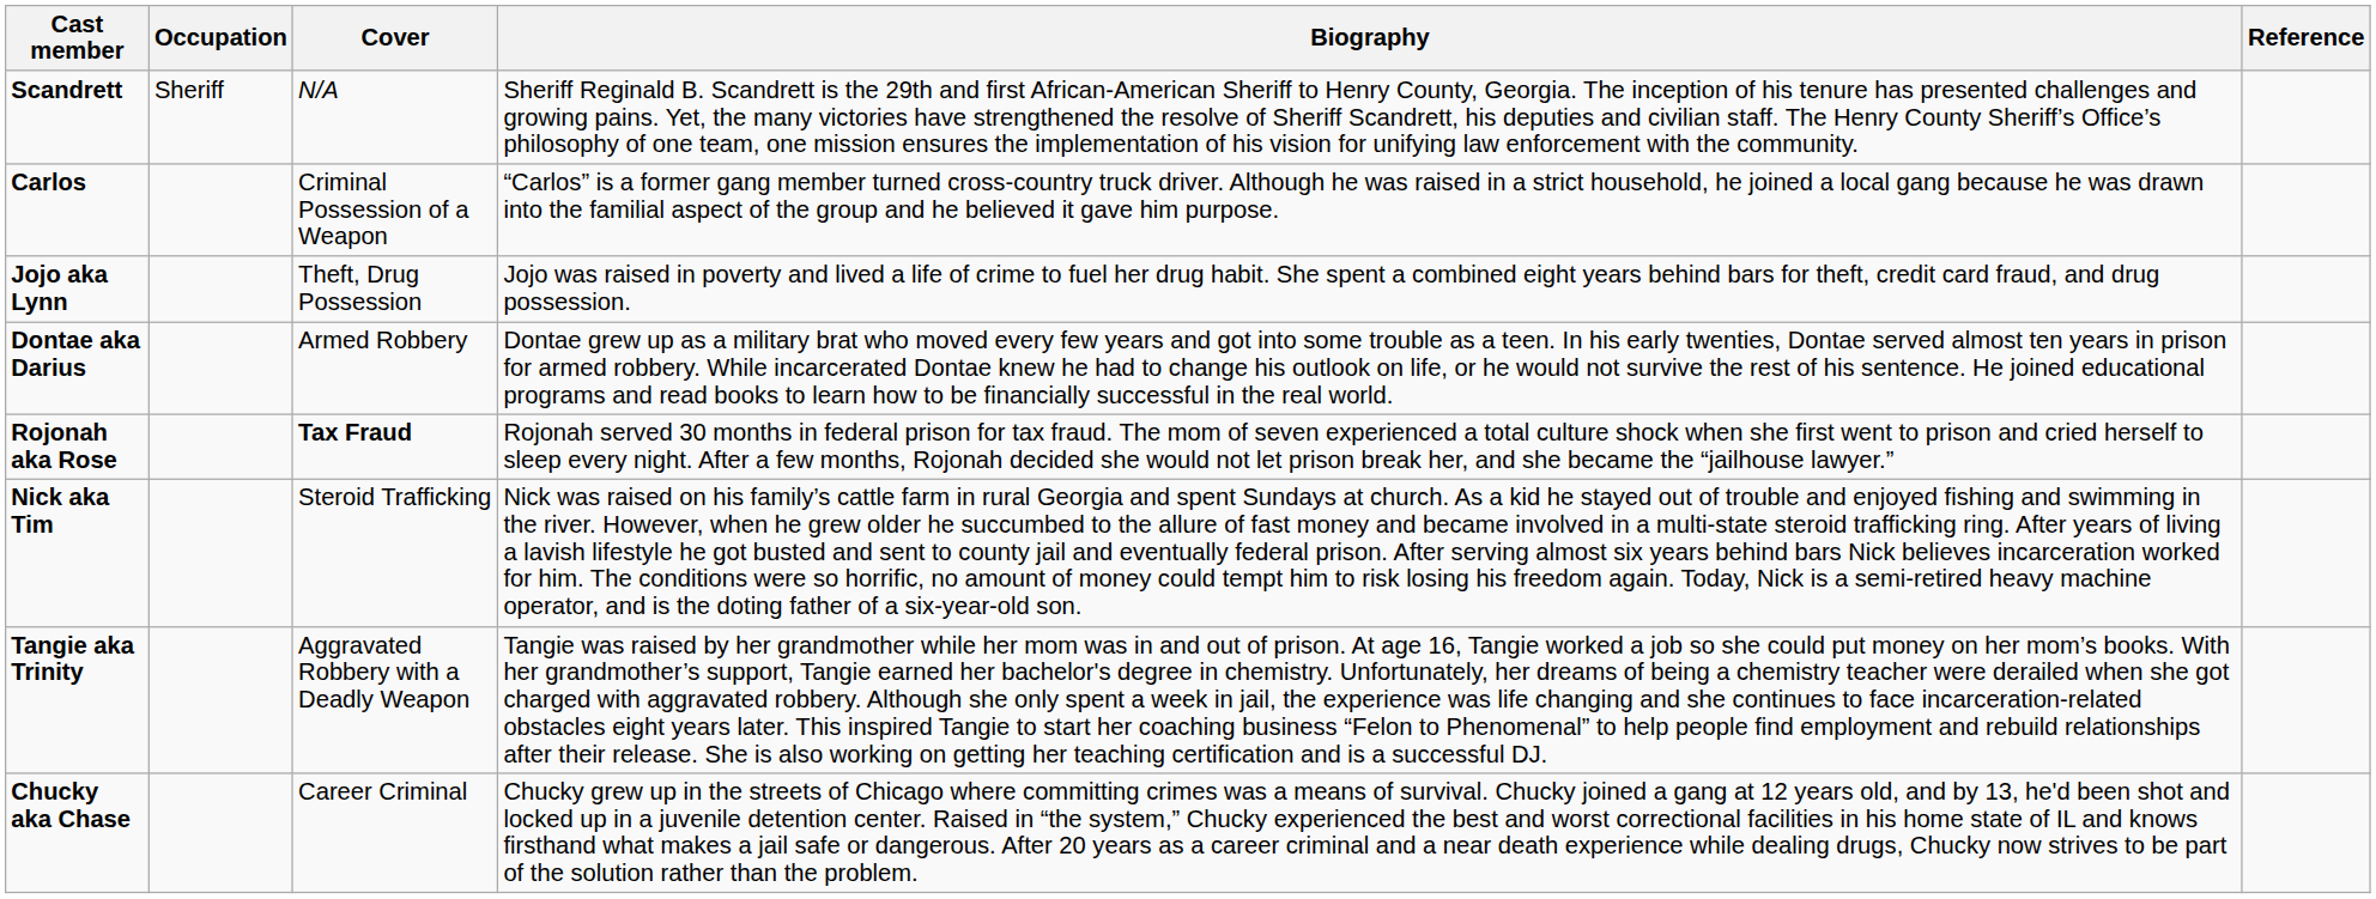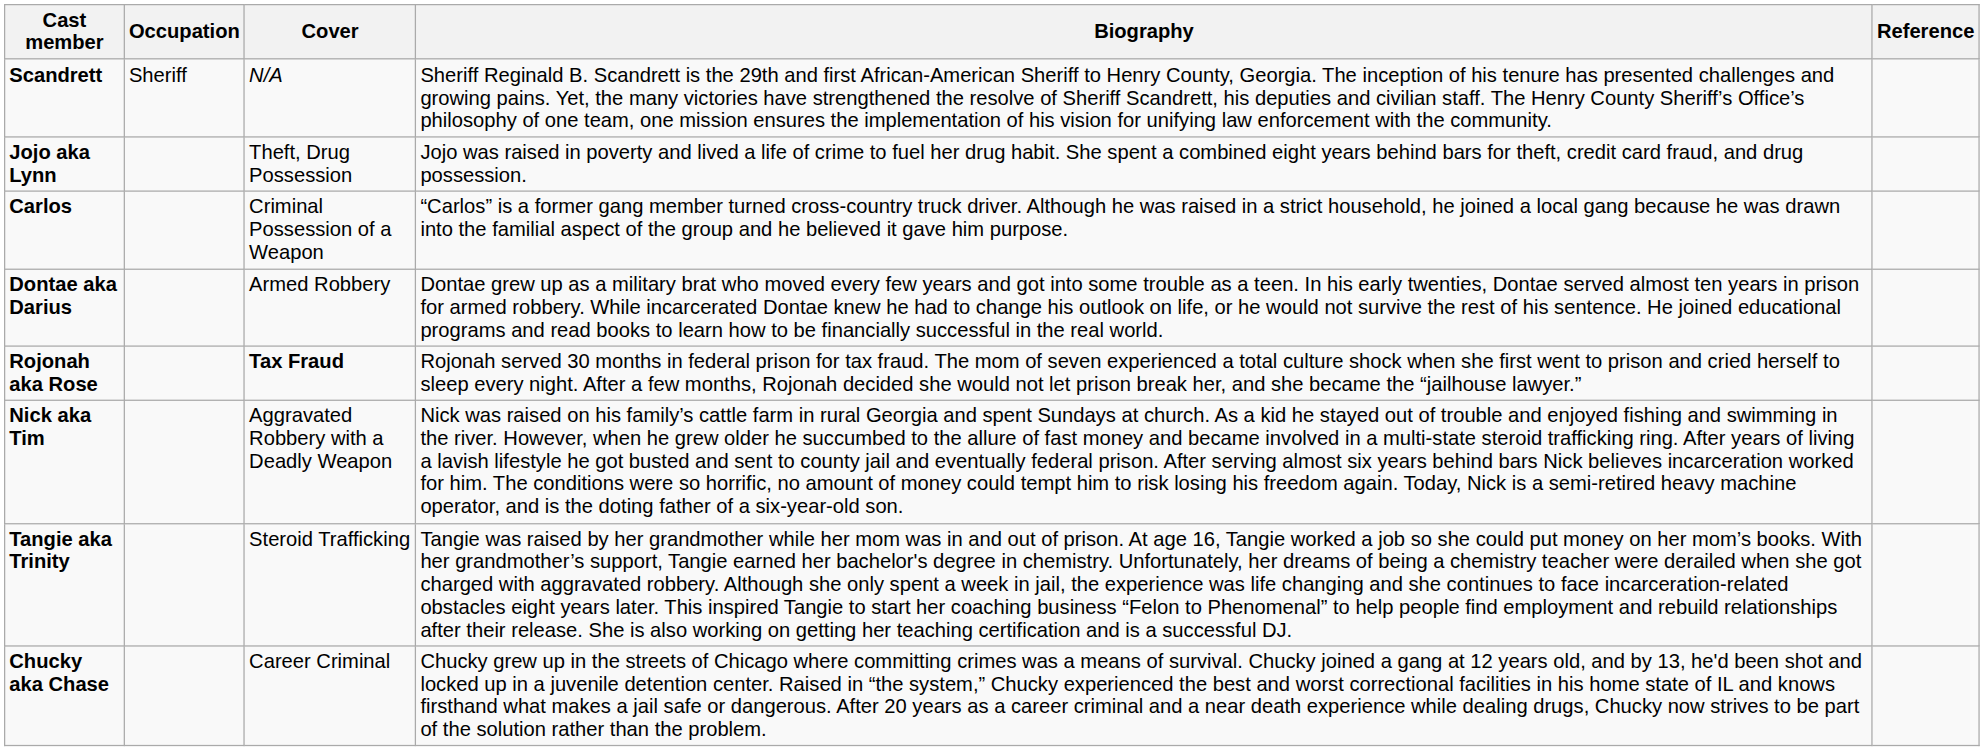rows swapped: Carlos <-> Jojo aka Lynn
Nick aka Tim | Cover: Steroid Trafficking -> Aggravated Robbery with a Deadly Weapon
Tangie aka Trinity | Cover: Aggravated Robbery with a Deadly Weapon -> Steroid Trafficking
